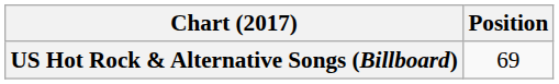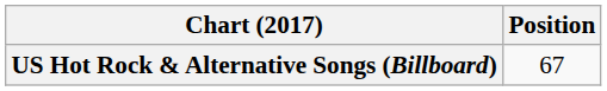US Hot Rock & Alternative Songs (Billboard) | Position: 69 -> 67
